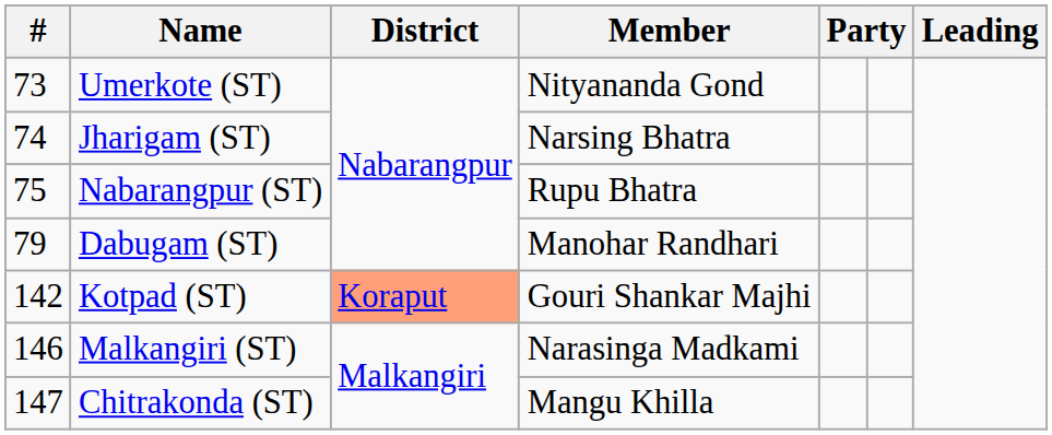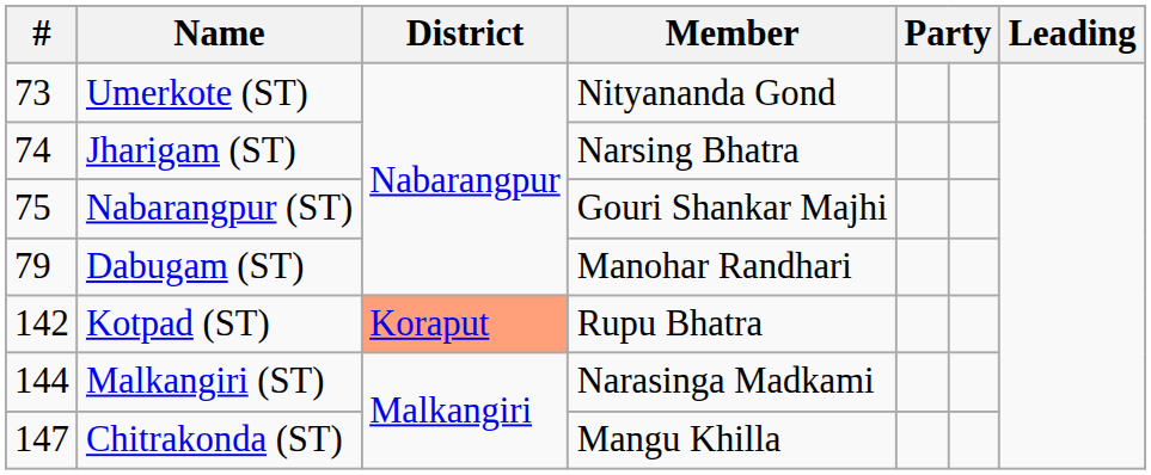Nabarangpur (ST) | Member: Rupu Bhatra -> Gouri Shankar Majhi
Kotpad (ST) | Member: Gouri Shankar Majhi -> Rupu Bhatra
Malkangiri (ST) | #: 146 -> 144
